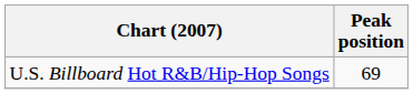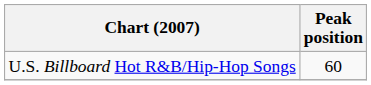U.S. Billboard Hot R&B/Hip-Hop Songs | Peak position: 69 -> 60
